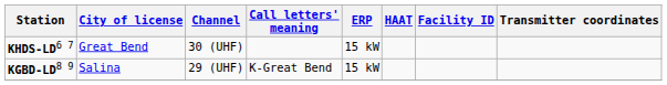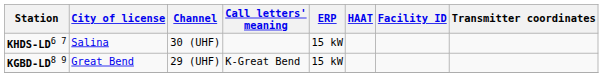KHDS-LD6 7 | City of license: Great Bend -> Salina
KGBD-LD8 9 | City of license: Salina -> Great Bend
